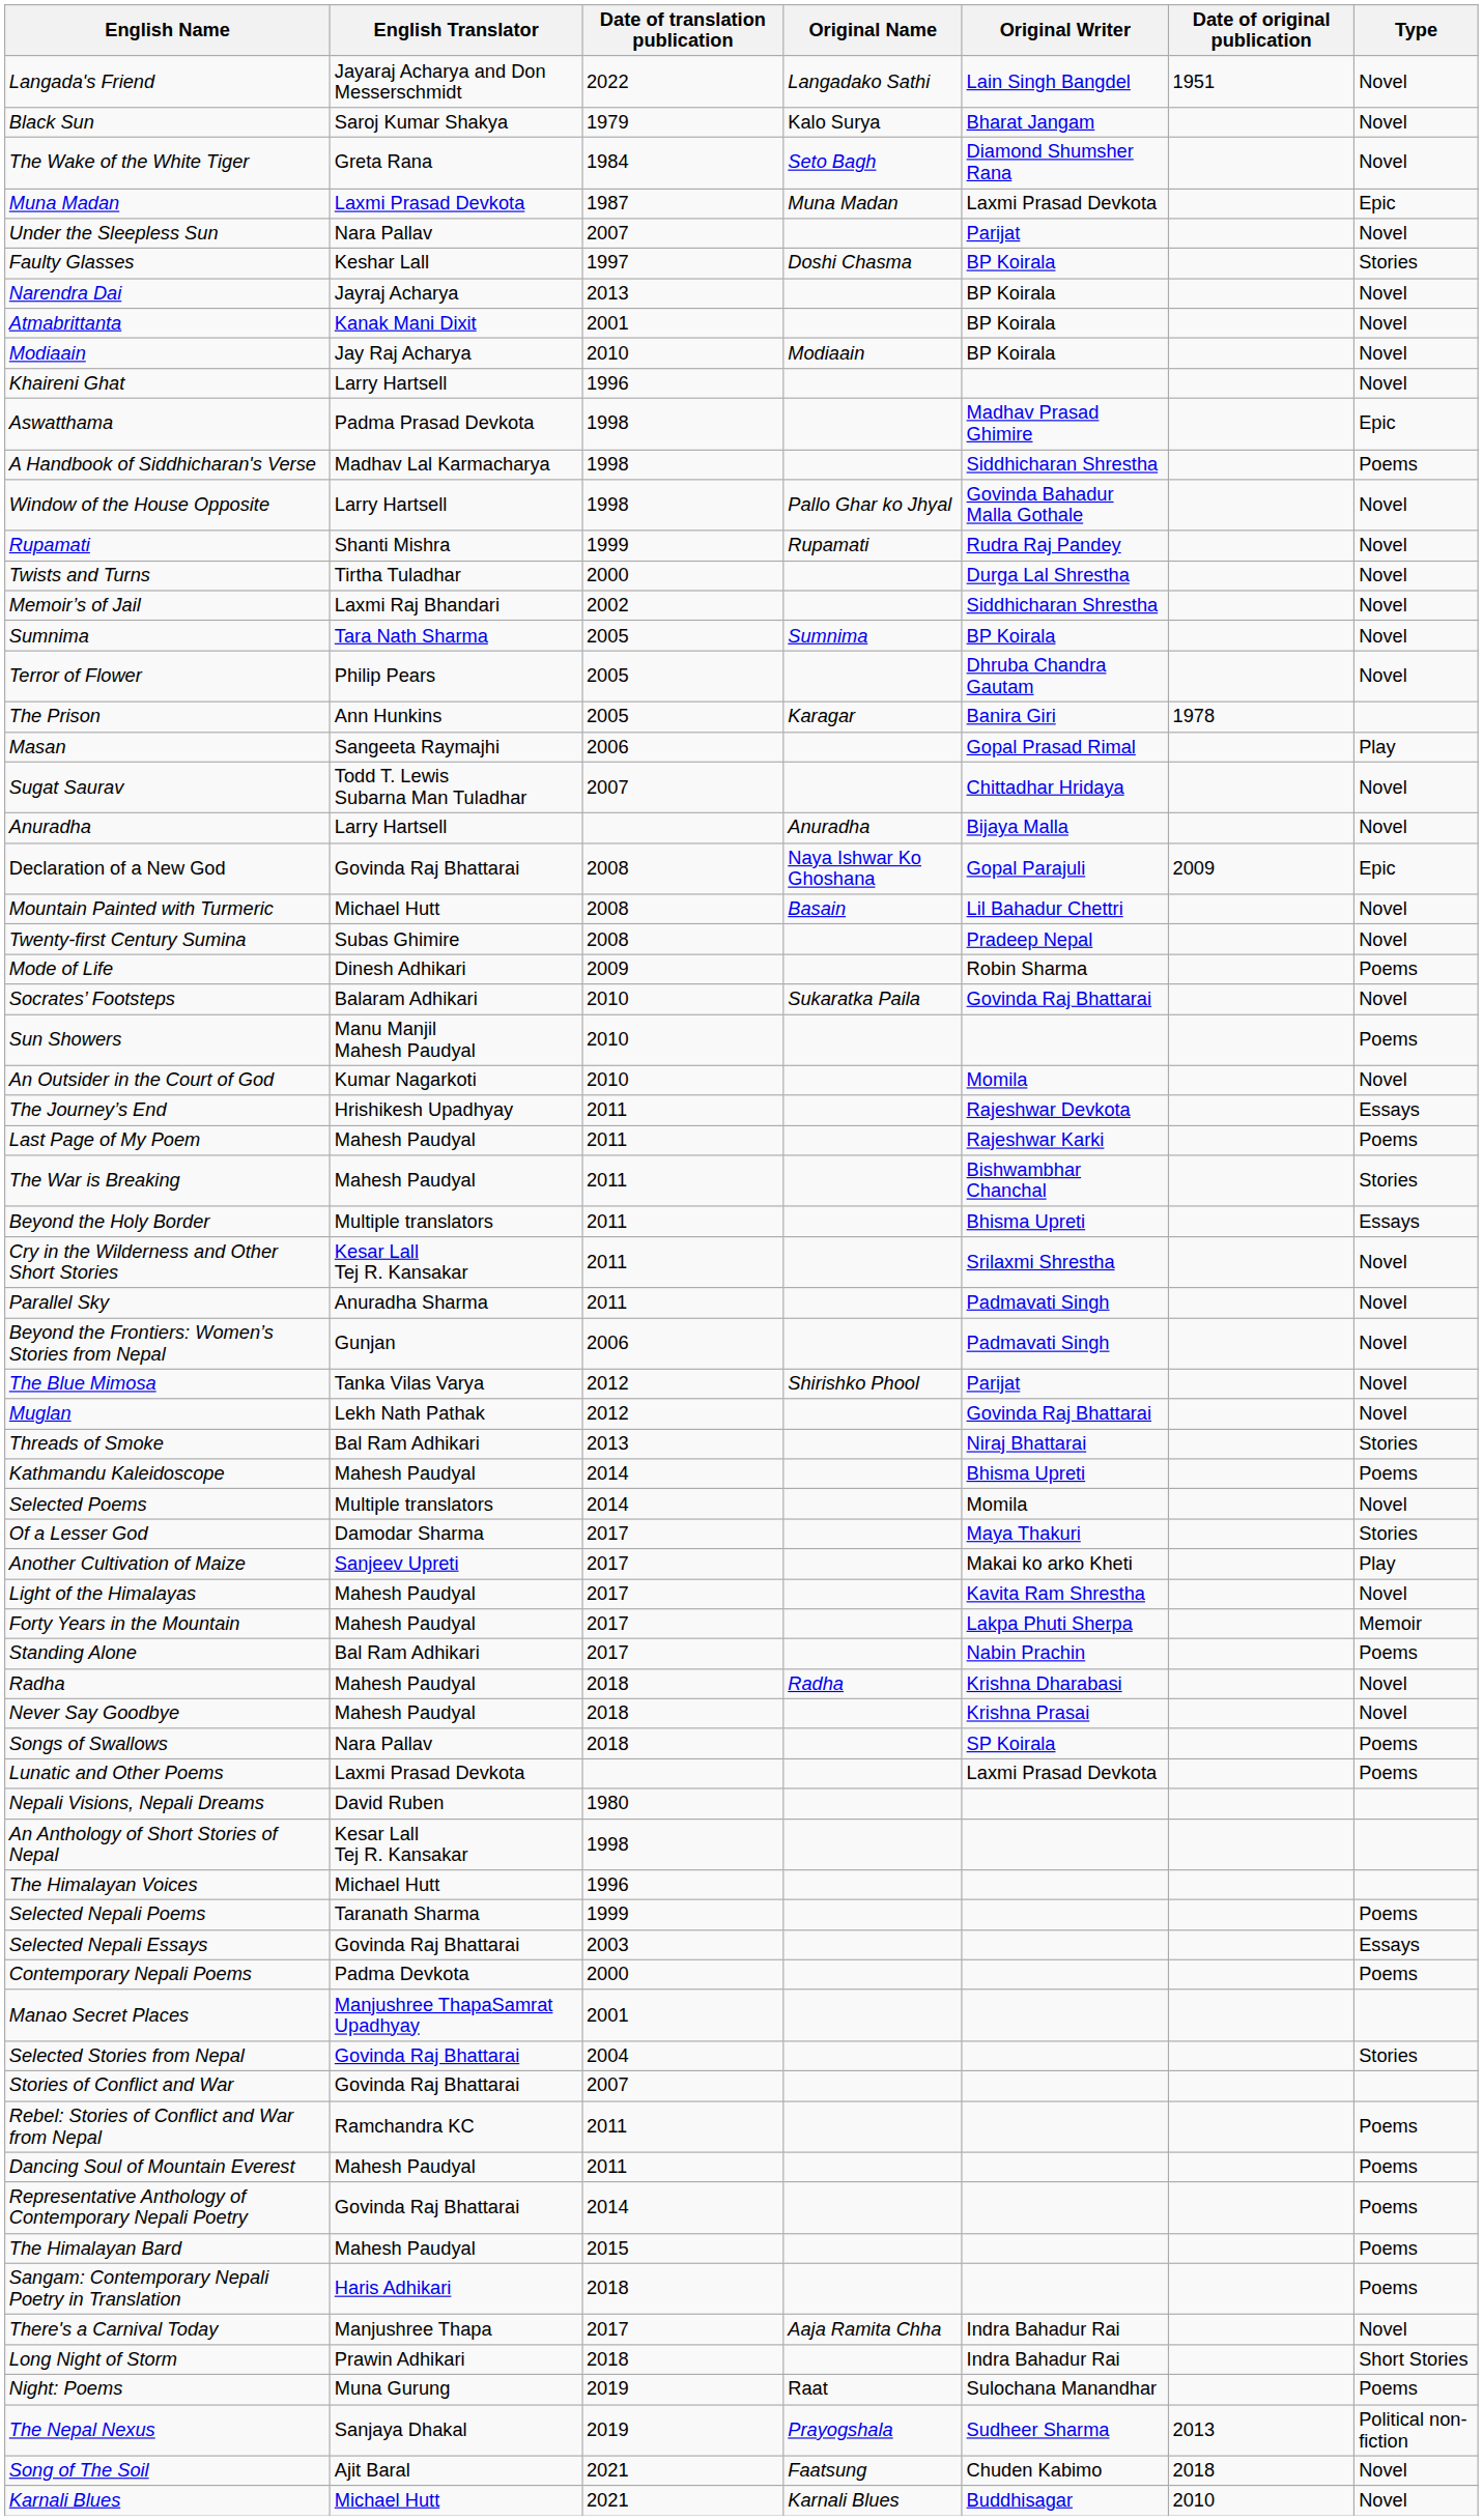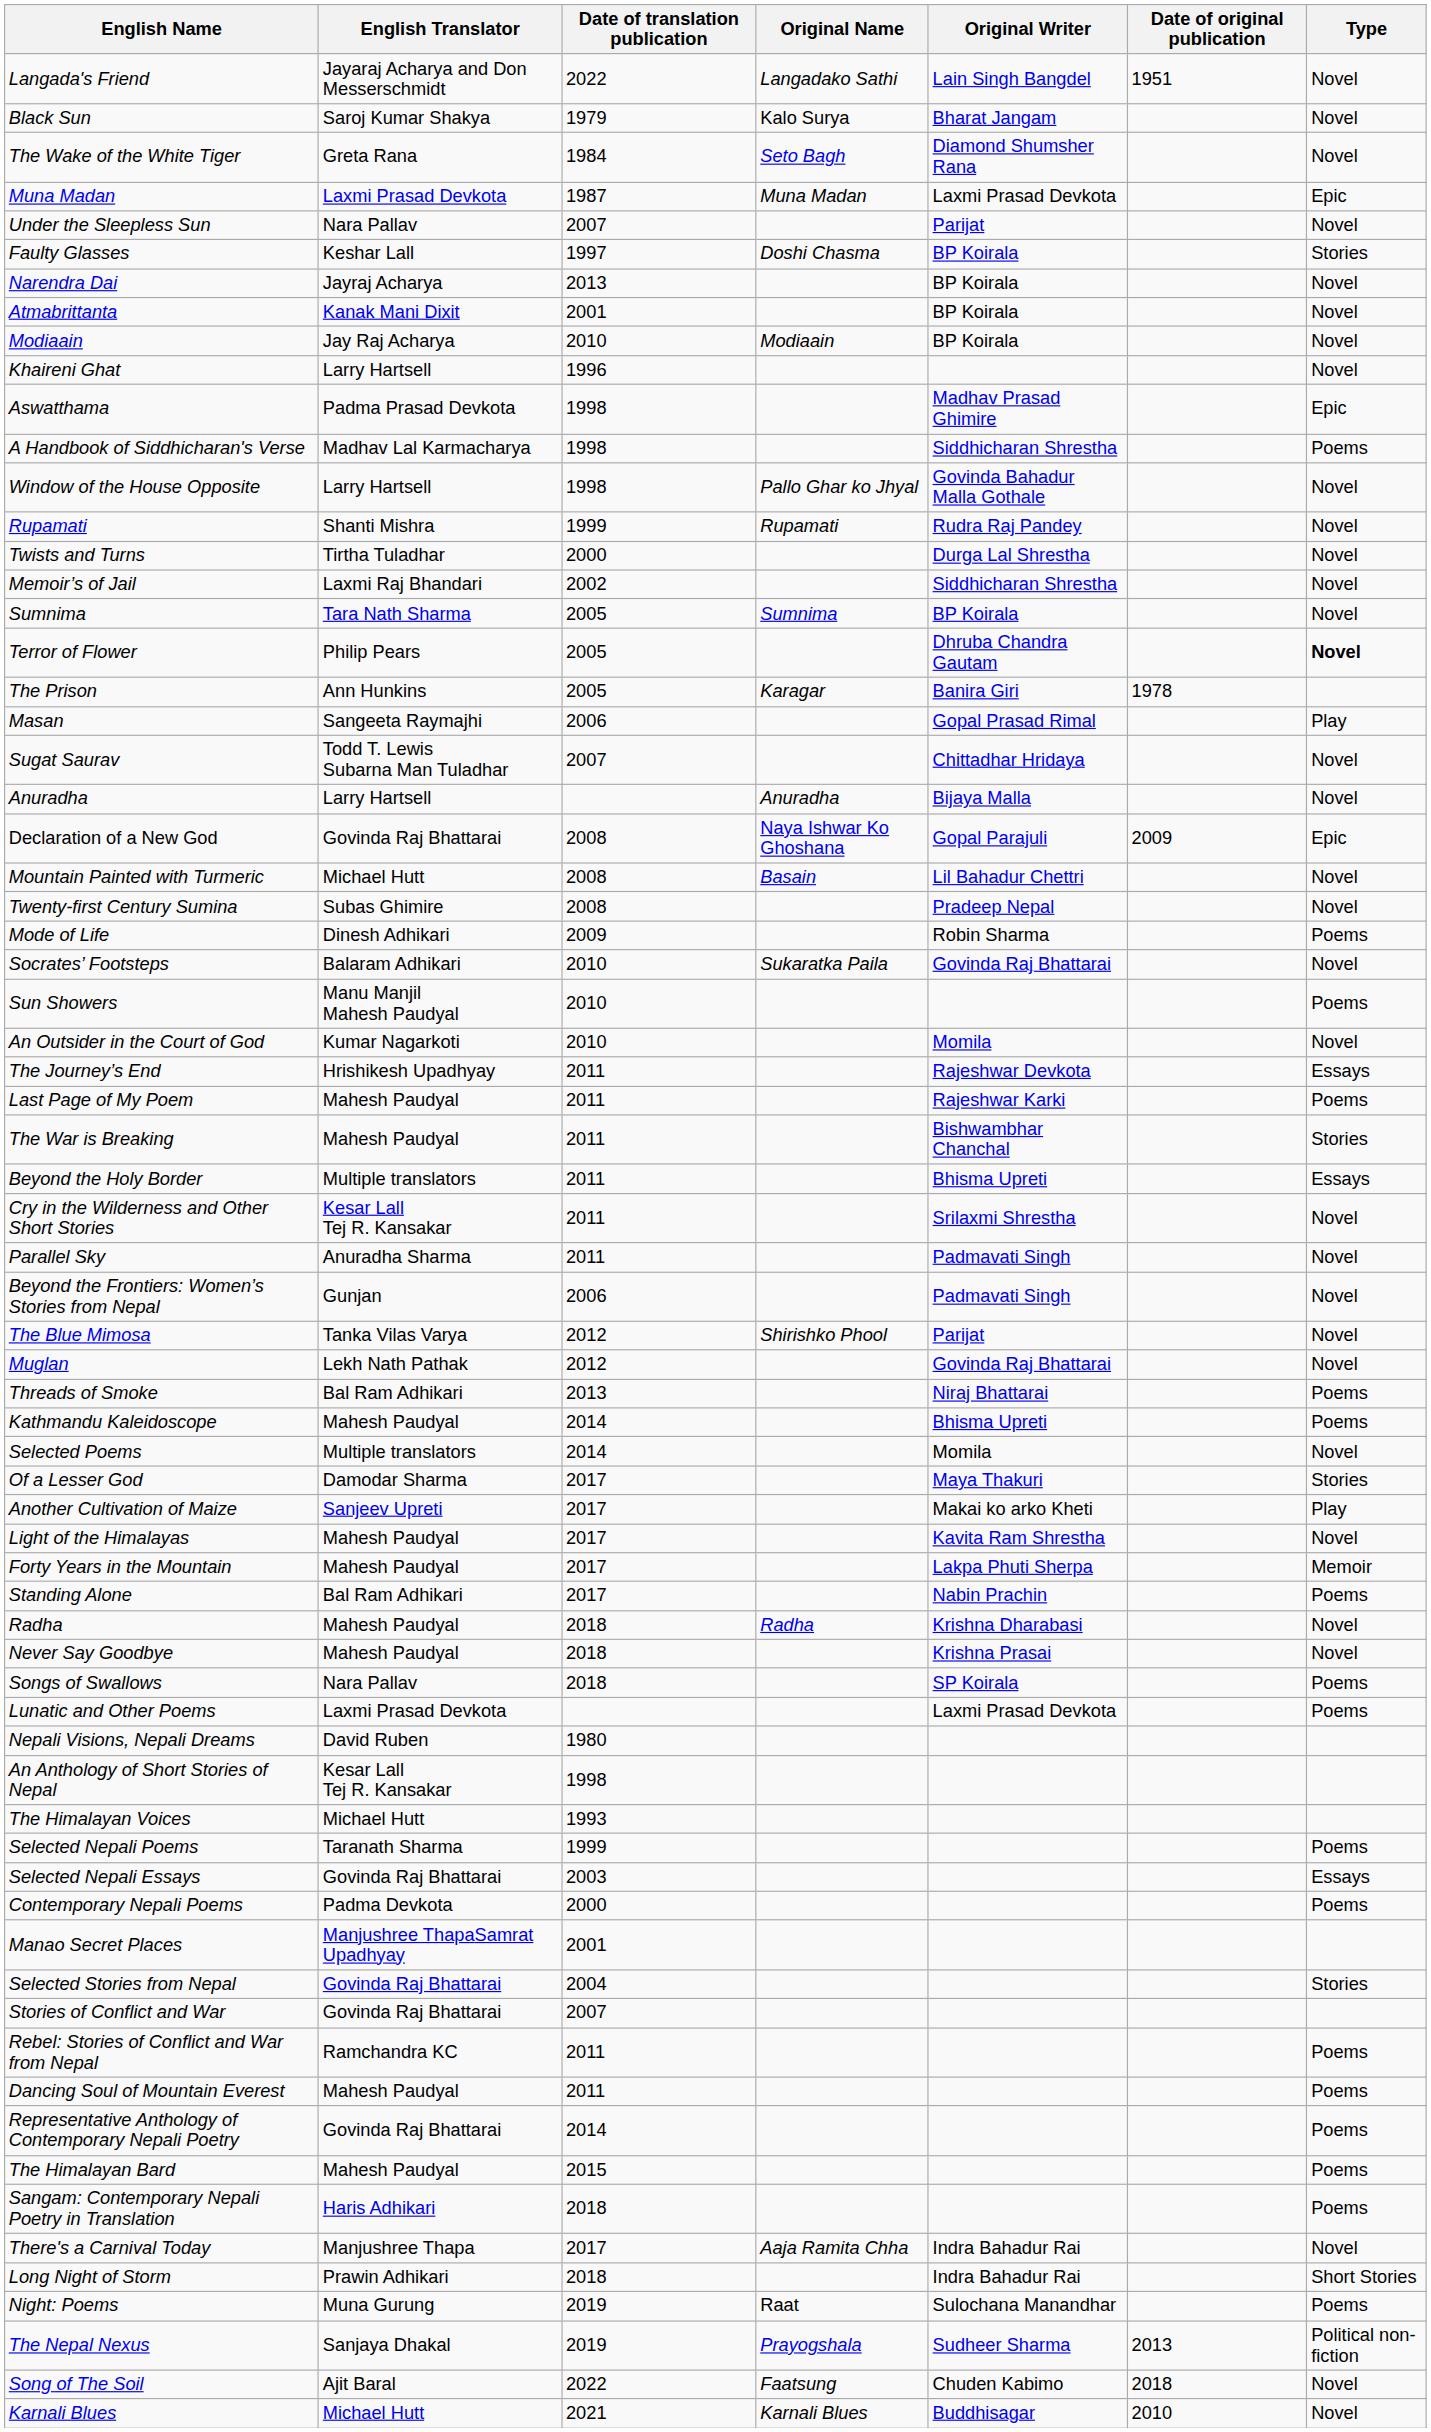Terror of Flower | Type: normal -> bold
Threads of Smoke | Type: Stories -> Poems
The Himalayan Voices | Date of translation publication: 1996 -> 1993
Song of The Soil | Date of translation publication: 2021 -> 2022
